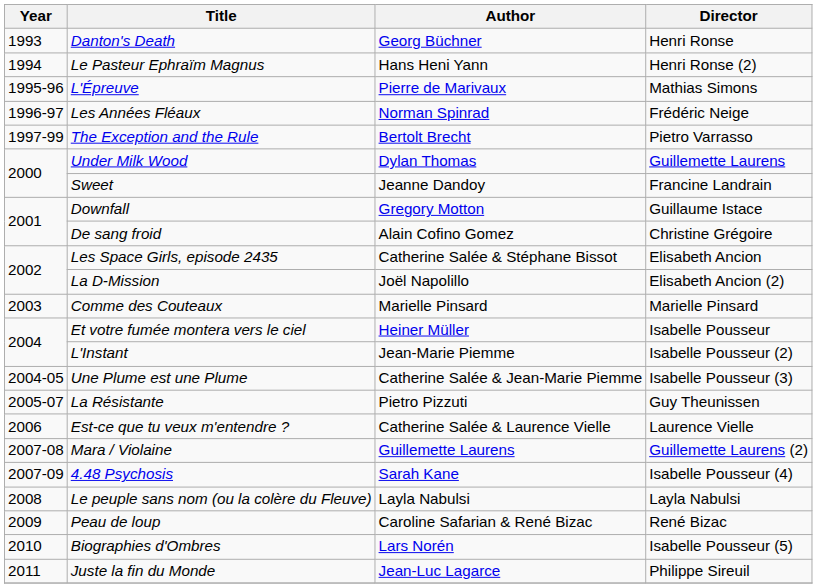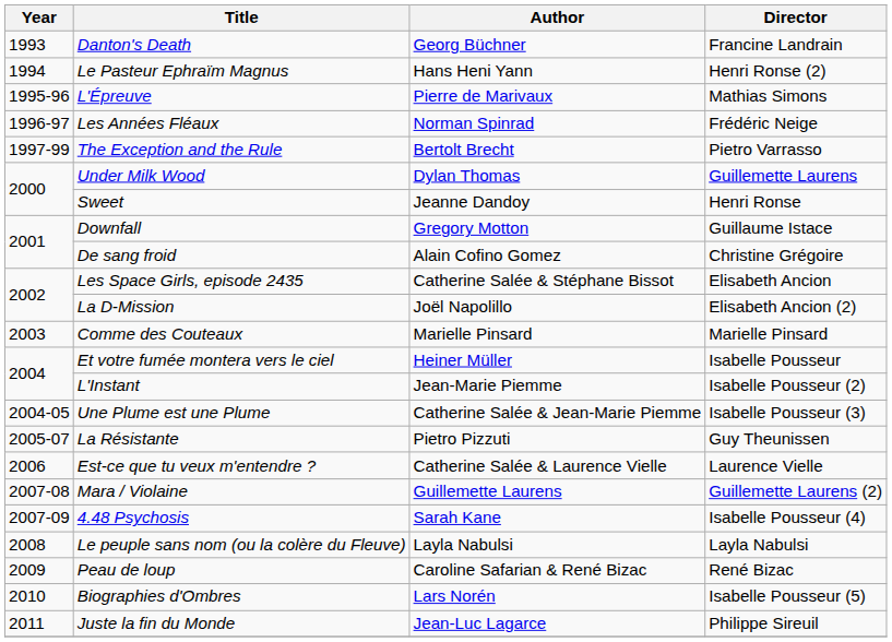Danton's Death | Director: Henri Ronse -> Francine Landrain
Sweet | Director: Francine Landrain -> Henri Ronse
